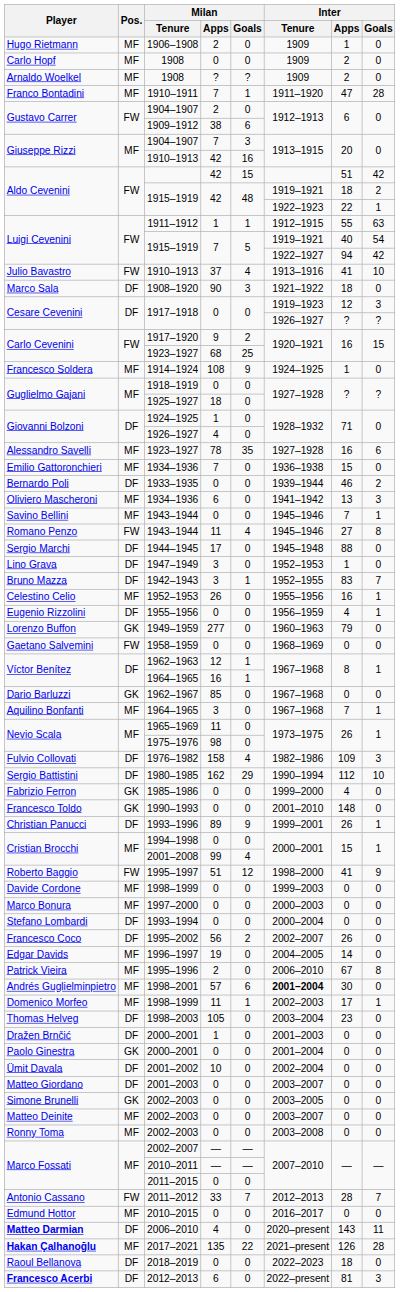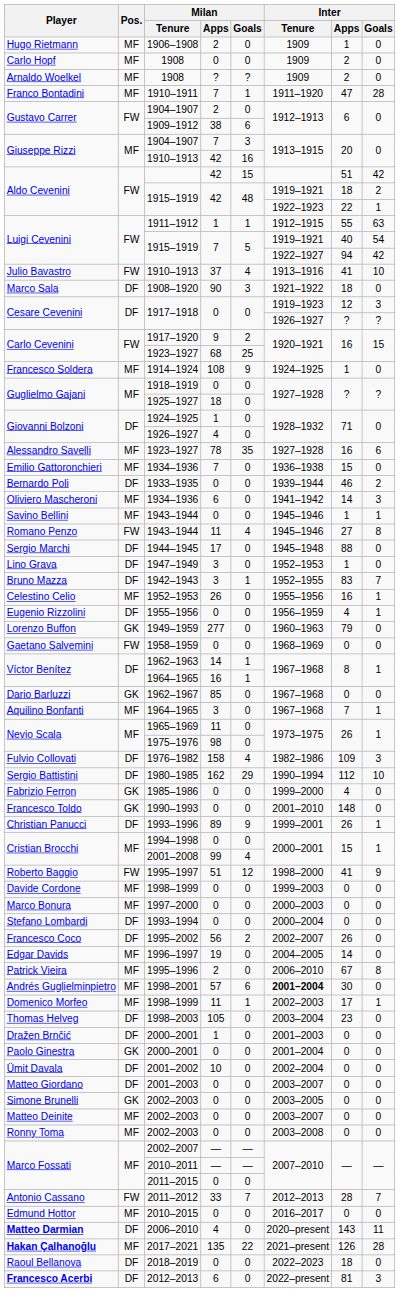Oliviero Mascheroni | Inter / Apps: 13 -> 14
Savino Bellini | Inter / Apps: 7 -> 1
Víctor Benítez / 1962–1963 | Milan / Apps: 12 -> 14
